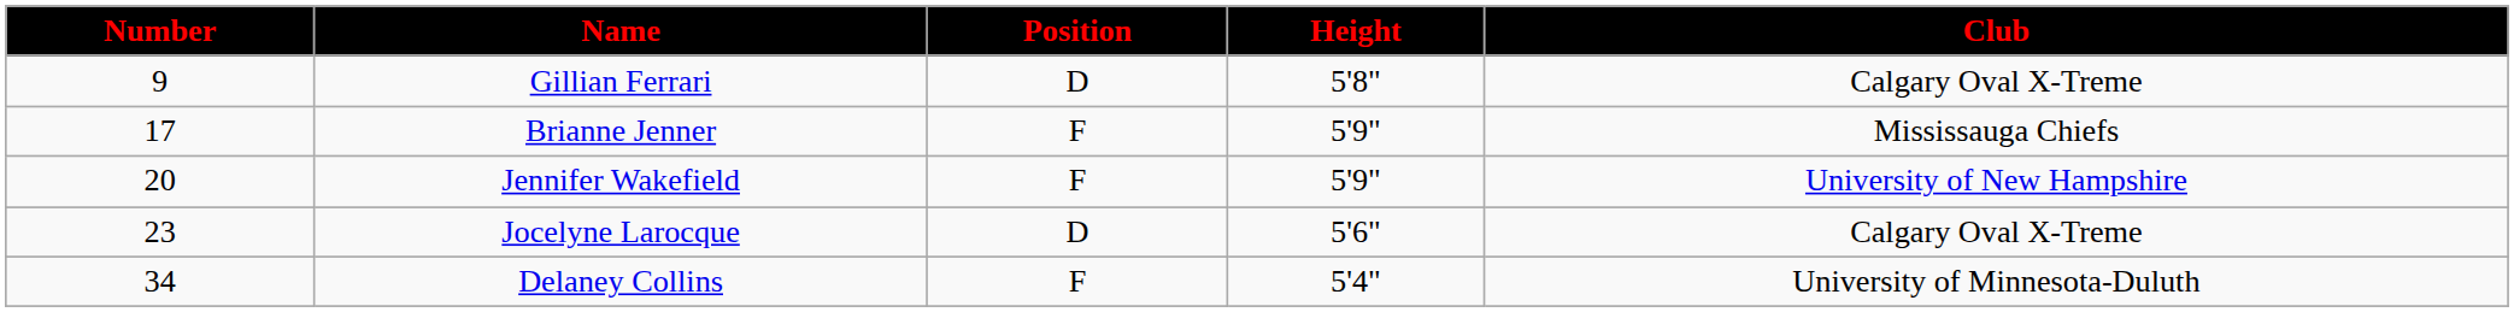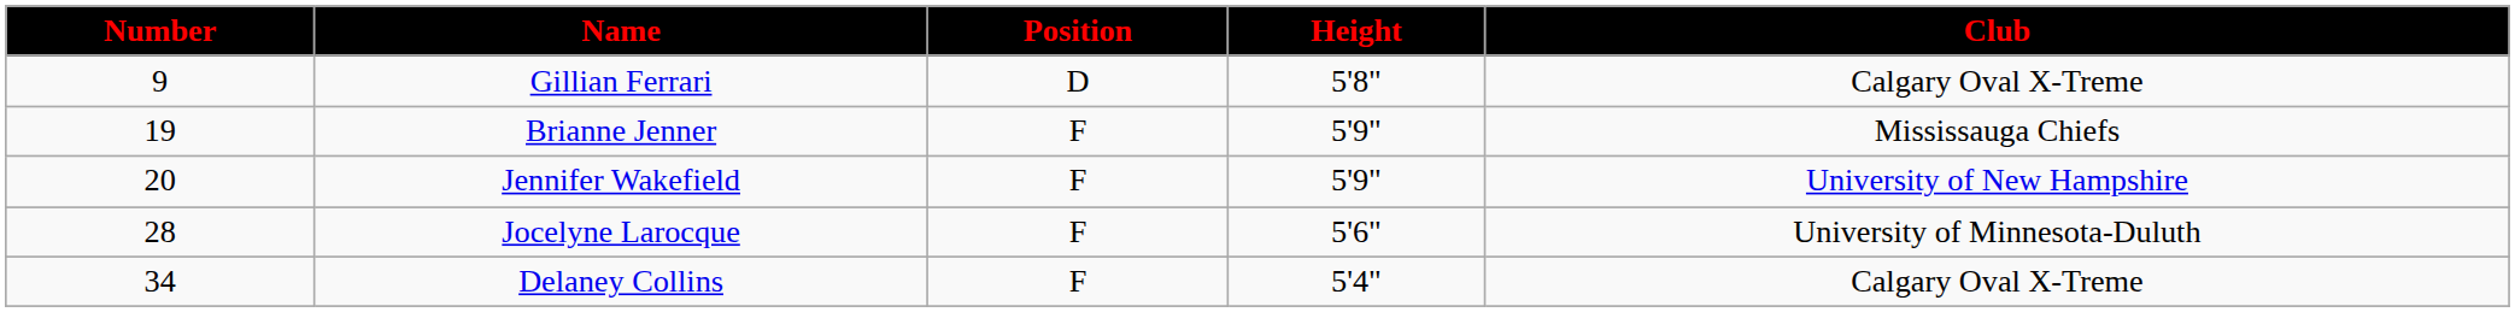Brianne Jenner | Number: 17 -> 19
Jocelyne Larocque | Number: 23 -> 28
Jocelyne Larocque | Position: D -> F
Jocelyne Larocque | Club: Calgary Oval X-Treme -> University of Minnesota-Duluth
Delaney Collins | Club: University of Minnesota-Duluth -> Calgary Oval X-Treme
